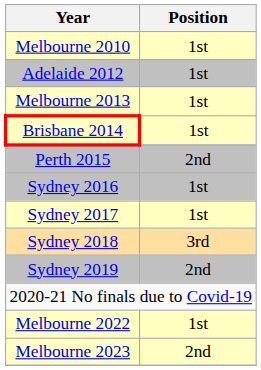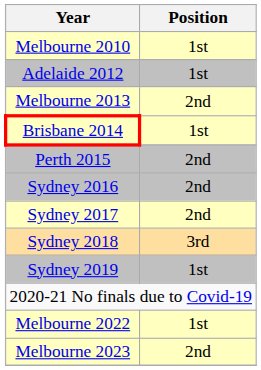Melbourne 2013 | Position: 1st -> 2nd
Sydney 2016 | Position: 1st -> 2nd
Sydney 2017 | Position: 1st -> 2nd
Sydney 2019 | Position: 2nd -> 1st
